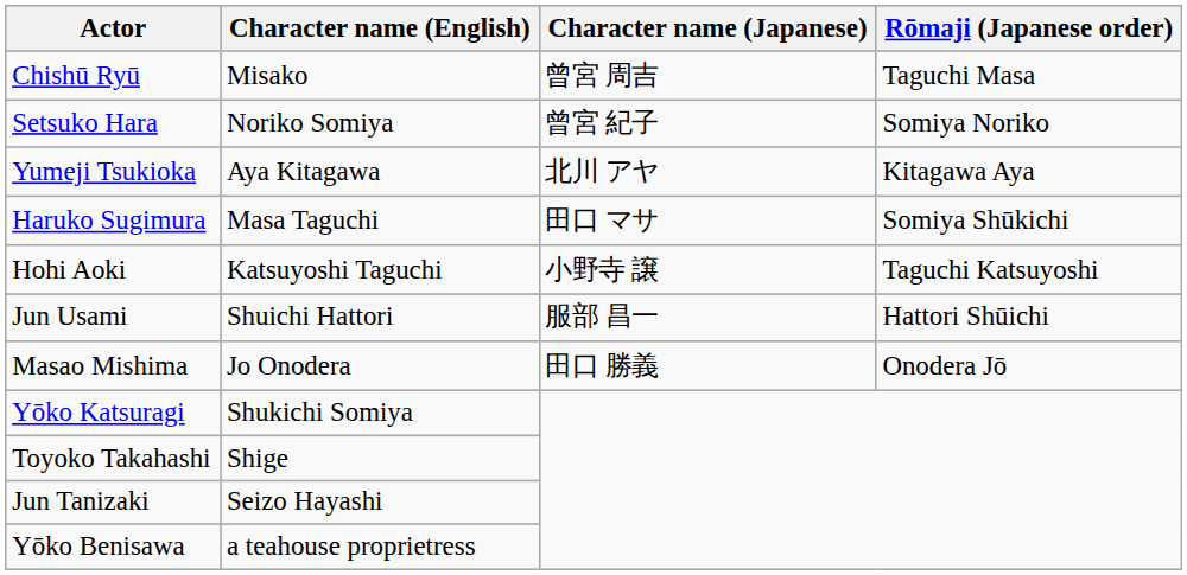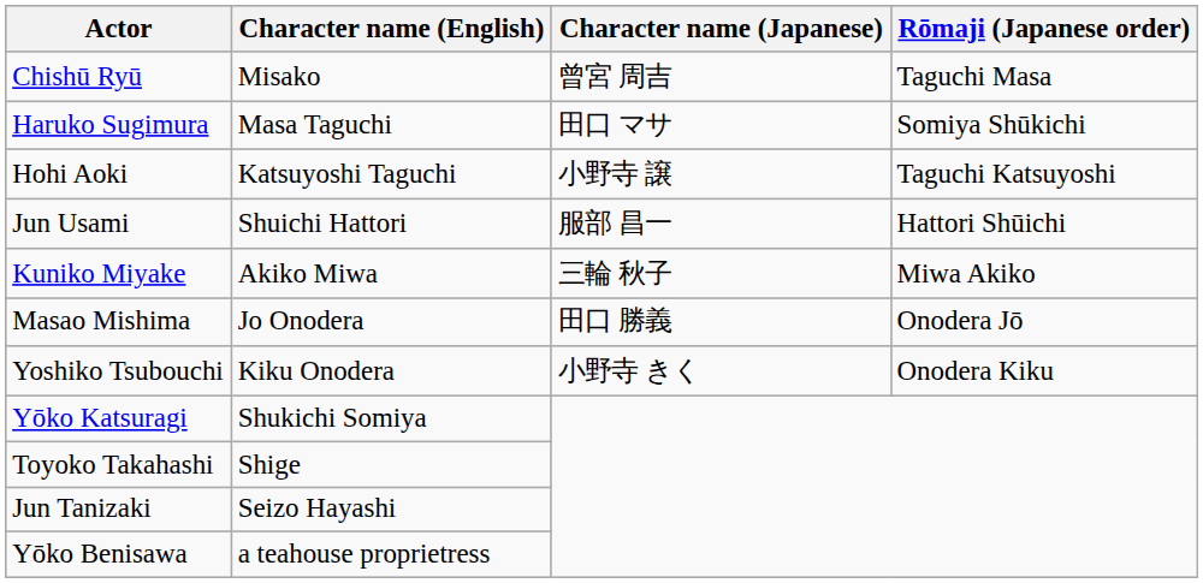- row: Setsuko Hara | Noriko Somiya | 曾宮 紀子 | Somiya Noriko
- row: Yumeji Tsukioka | Aya Kitagawa | 北川 アヤ | Kitagawa Aya
+ row: Kuniko Miyake | Akiko Miwa | 三輪 秋子 | Miwa Akiko
+ row: Yoshiko Tsubouchi | Kiku Onodera | 小野寺 きく | Onodera Kiku
